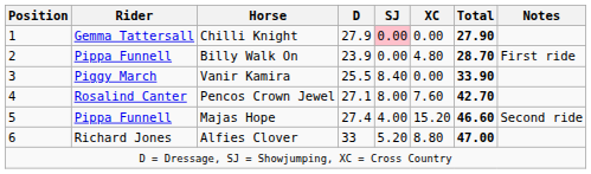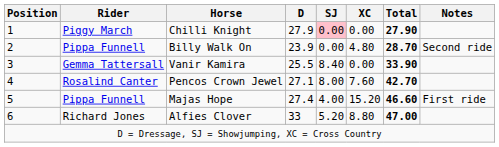Chilli Knight | Rider: Gemma Tattersall -> Piggy March
Billy Walk On | Notes: First ride -> Second ride
Vanir Kamira | Rider: Piggy March -> Gemma Tattersall
Majas Hope | Notes: Second ride -> First ride
